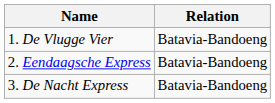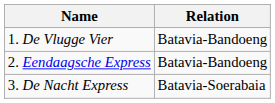3. De Nacht Express | Relation: Batavia-Bandoeng -> Batavia-Soerabaia
